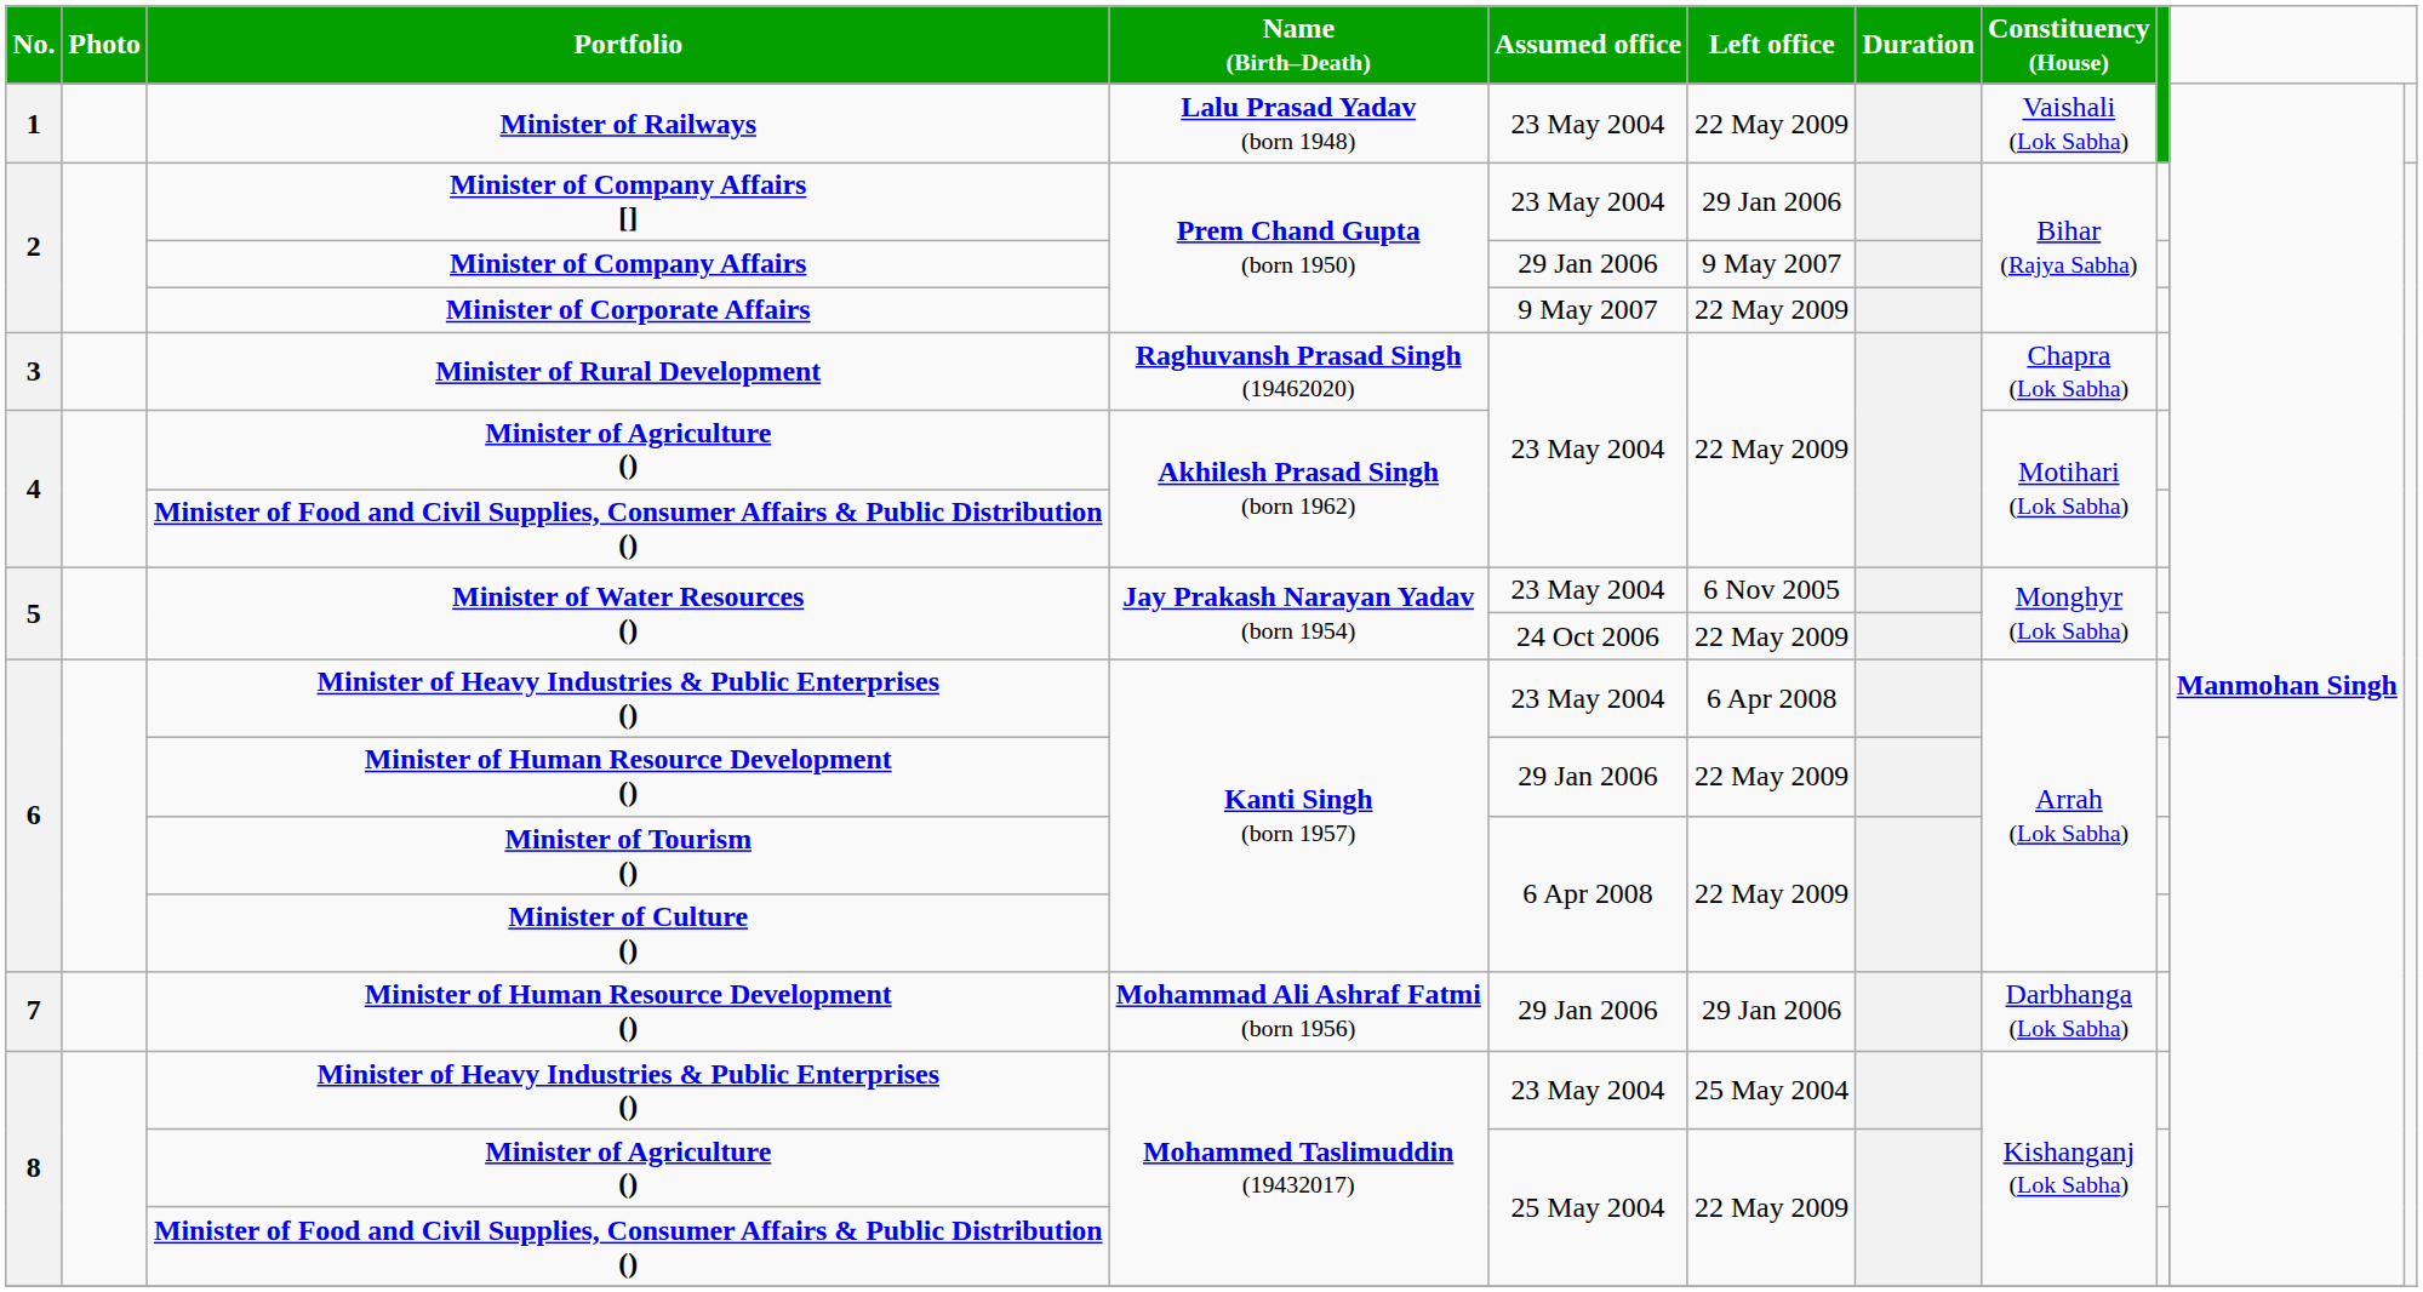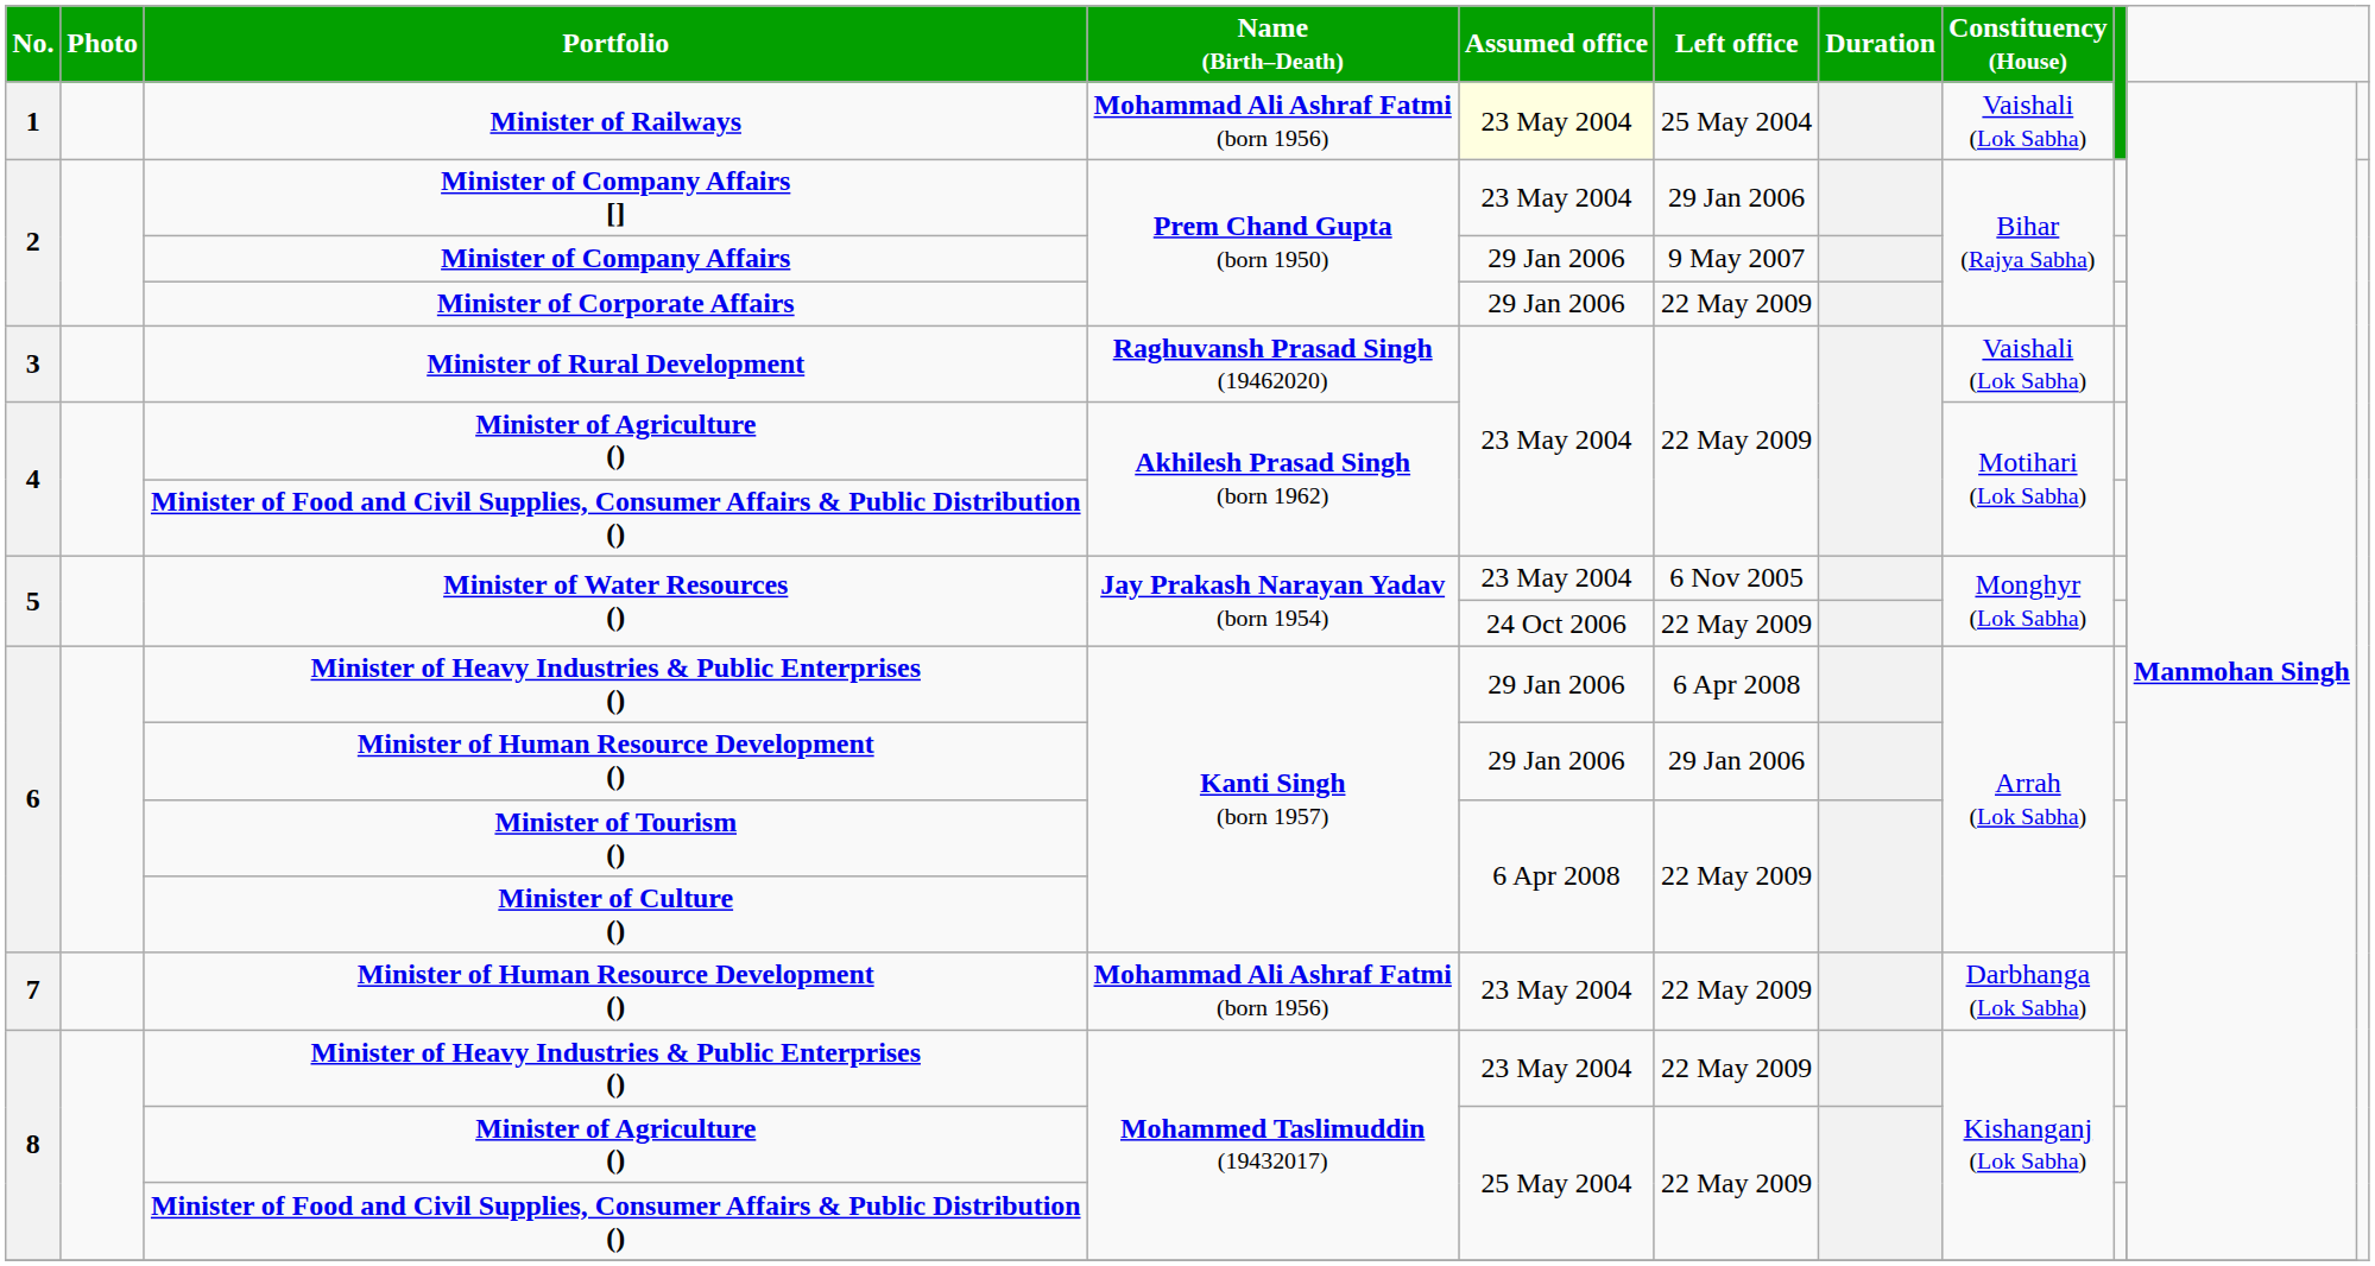Minister of Railways | Name (Birth–Death): Lalu Prasad Yadav (born 1948) -> Mohammad Ali Ashraf Fatmi (born 1956)
Minister of Railways | Assumed office: no background -> lightyellow background
Minister of Railways | Left office: 22 May 2009 -> 25 May 2004
Minister of Corporate Affairs | Assumed office: 9 May 2007 -> 29 Jan 2006
Minister of Rural Development | Constituency (House): Chapra (Lok Sabha) -> Vaishali (Lok Sabha)
6 / Minister of Heavy Industries & Public Enterprises () | Assumed office: 23 May 2004 -> 29 Jan 2006
6 / Minister of Human Resource Development () | Left office: 22 May 2009 -> 29 Jan 2006
7 / Minister of Human Resource Development () | Assumed office: 29 Jan 2006 -> 23 May 2004
7 / Minister of Human Resource Development () | Left office: 29 Jan 2006 -> 22 May 2009
8 / Minister of Heavy Industries & Public Enterprises () | Left office: 25 May 2004 -> 22 May 2009
